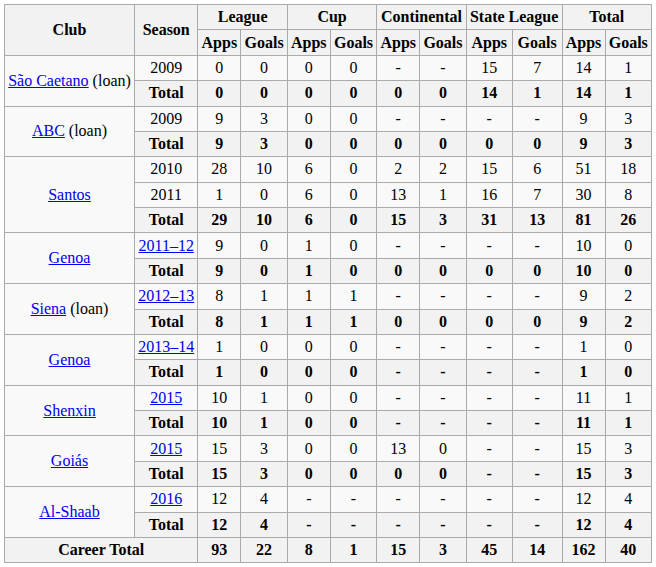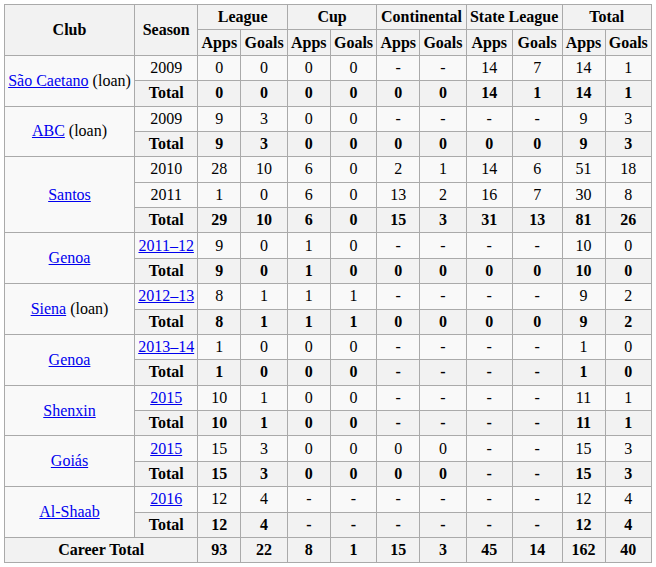São Caetano (loan) / 2009 | State League / Apps: 15 -> 14
Santos / 2010 | Continental / Goals: 2 -> 1
Santos / 2010 | State League / Apps: 15 -> 14
Santos / 2011 | Continental / Goals: 1 -> 2
Goiás / 2015 | Continental / Apps: 13 -> 0
